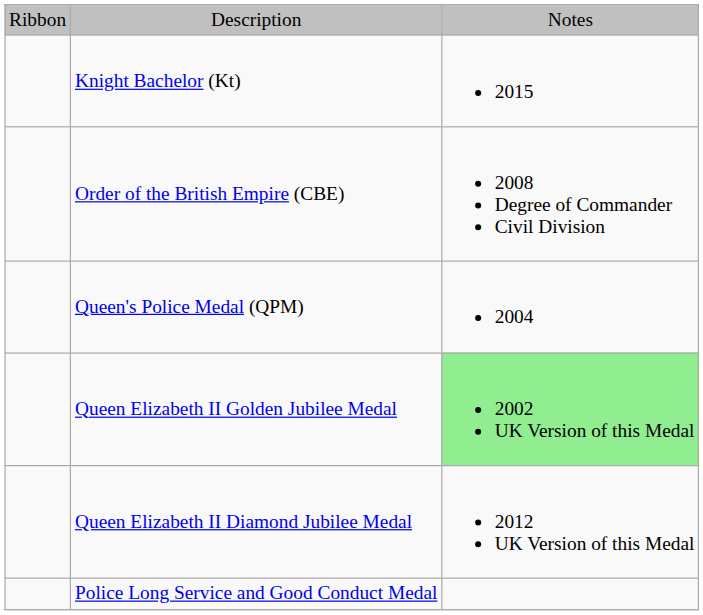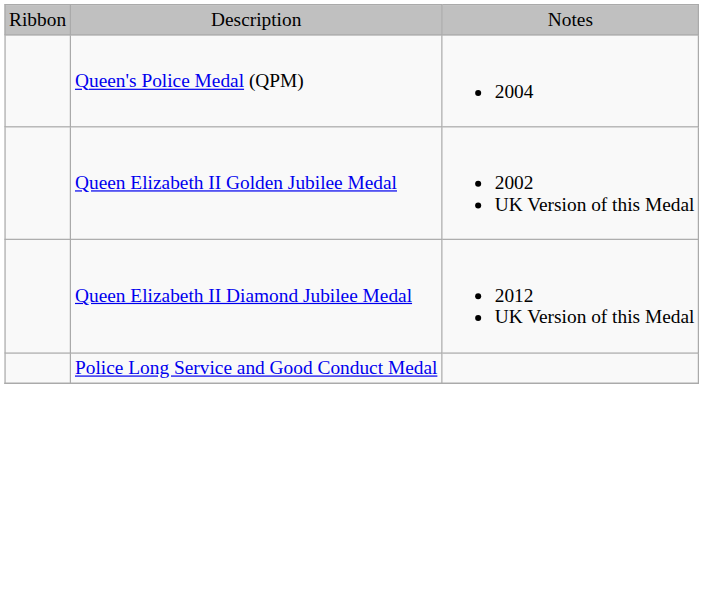- row: Knight Bachelor (Kt) | 2015
- row: Order of the British Empire (CBE) | 2008 Degree of Commander Civil Division
Queen Elizabeth II Golden Jubilee Medal | column 3: lightgreen background -> no background
